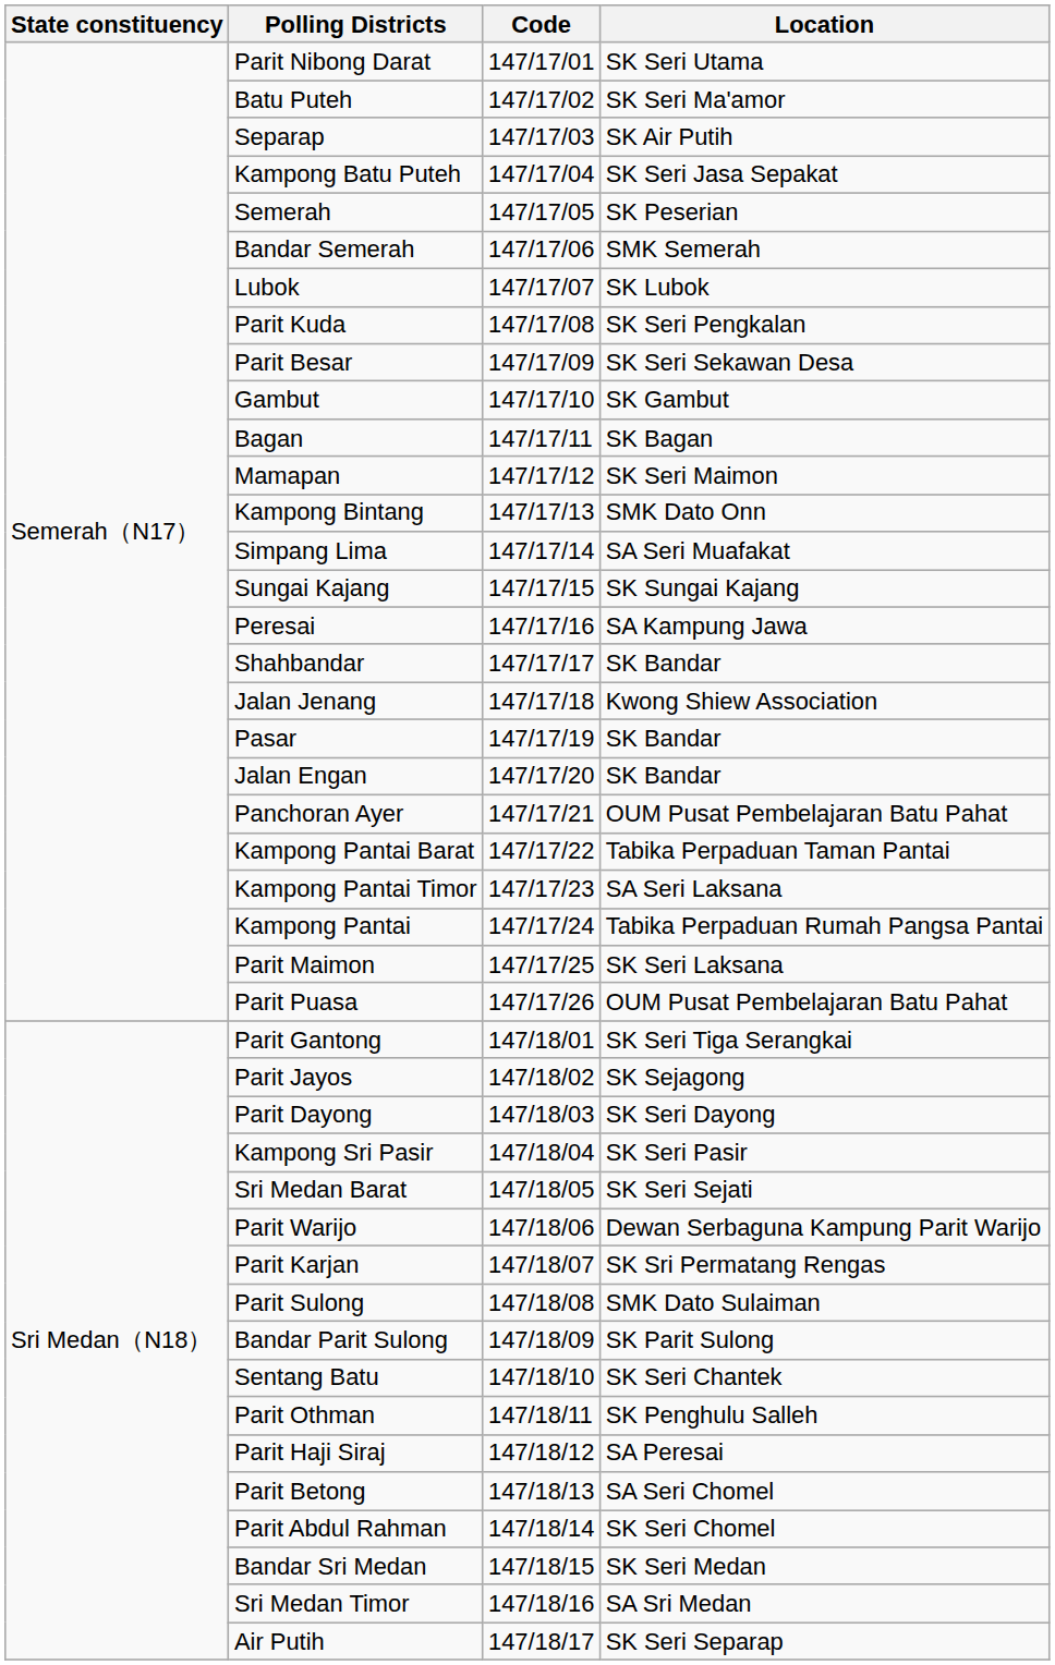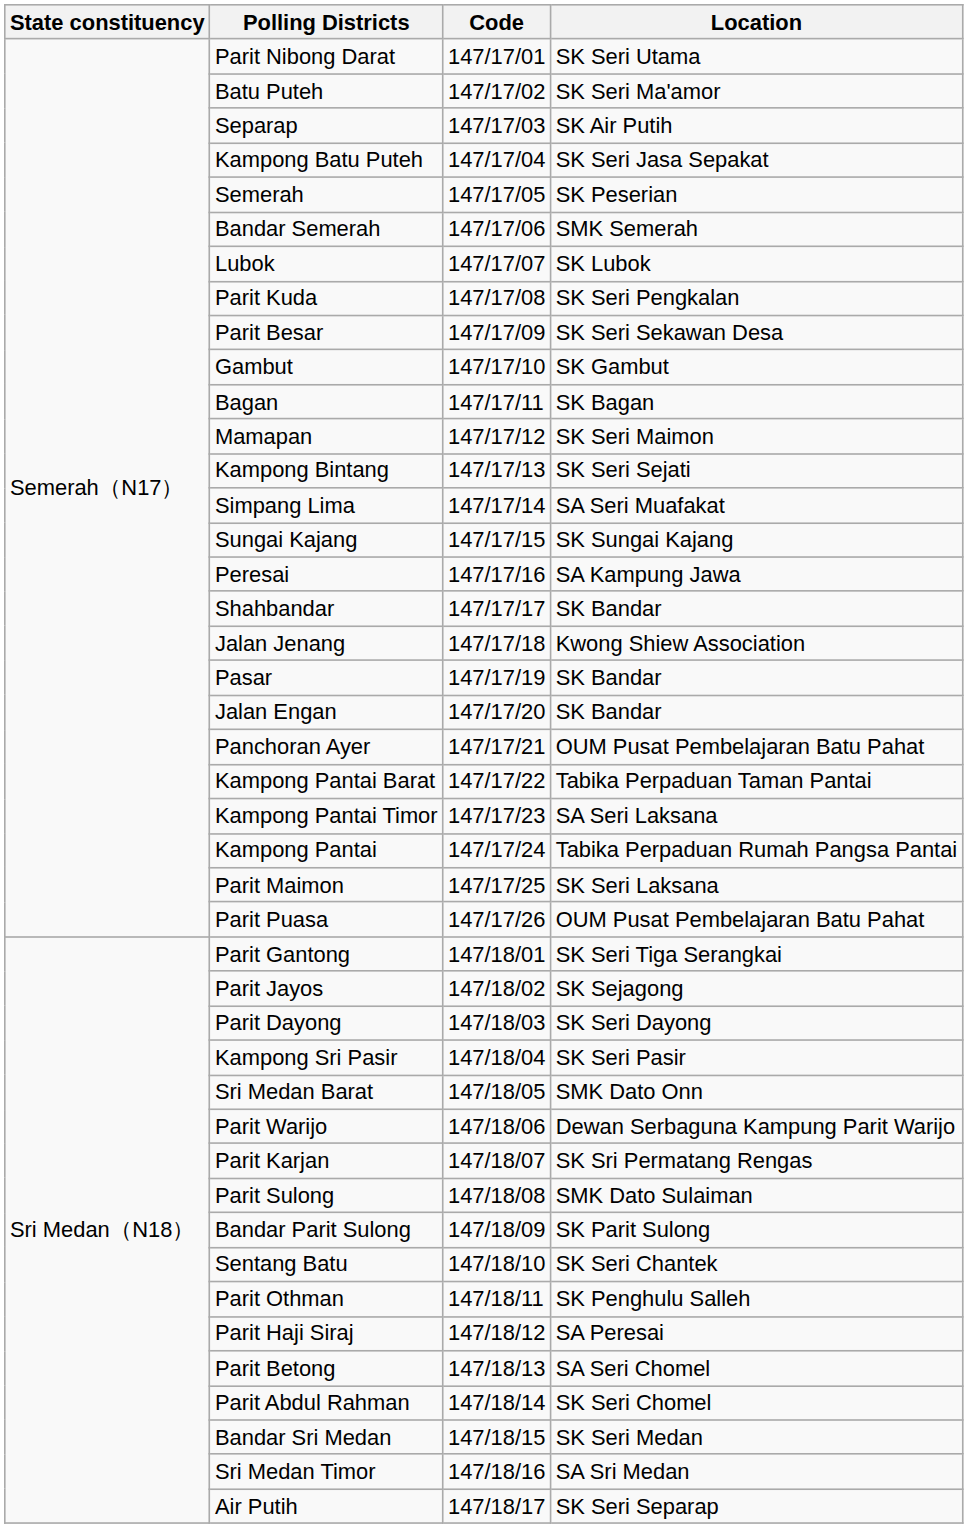Kampong Bintang | Location: SMK Dato Onn -> SK Seri Sejati
Sri Medan Barat | Location: SK Seri Sejati -> SMK Dato Onn
